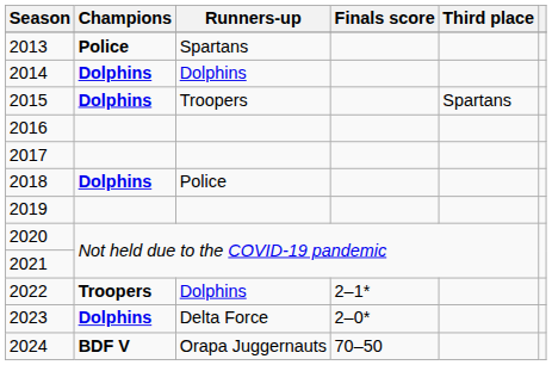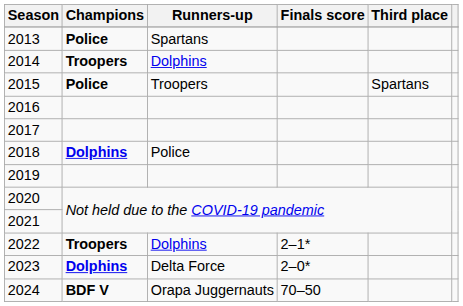2014 | Champions: Dolphins -> Troopers
2015 | Champions: Dolphins -> Police
